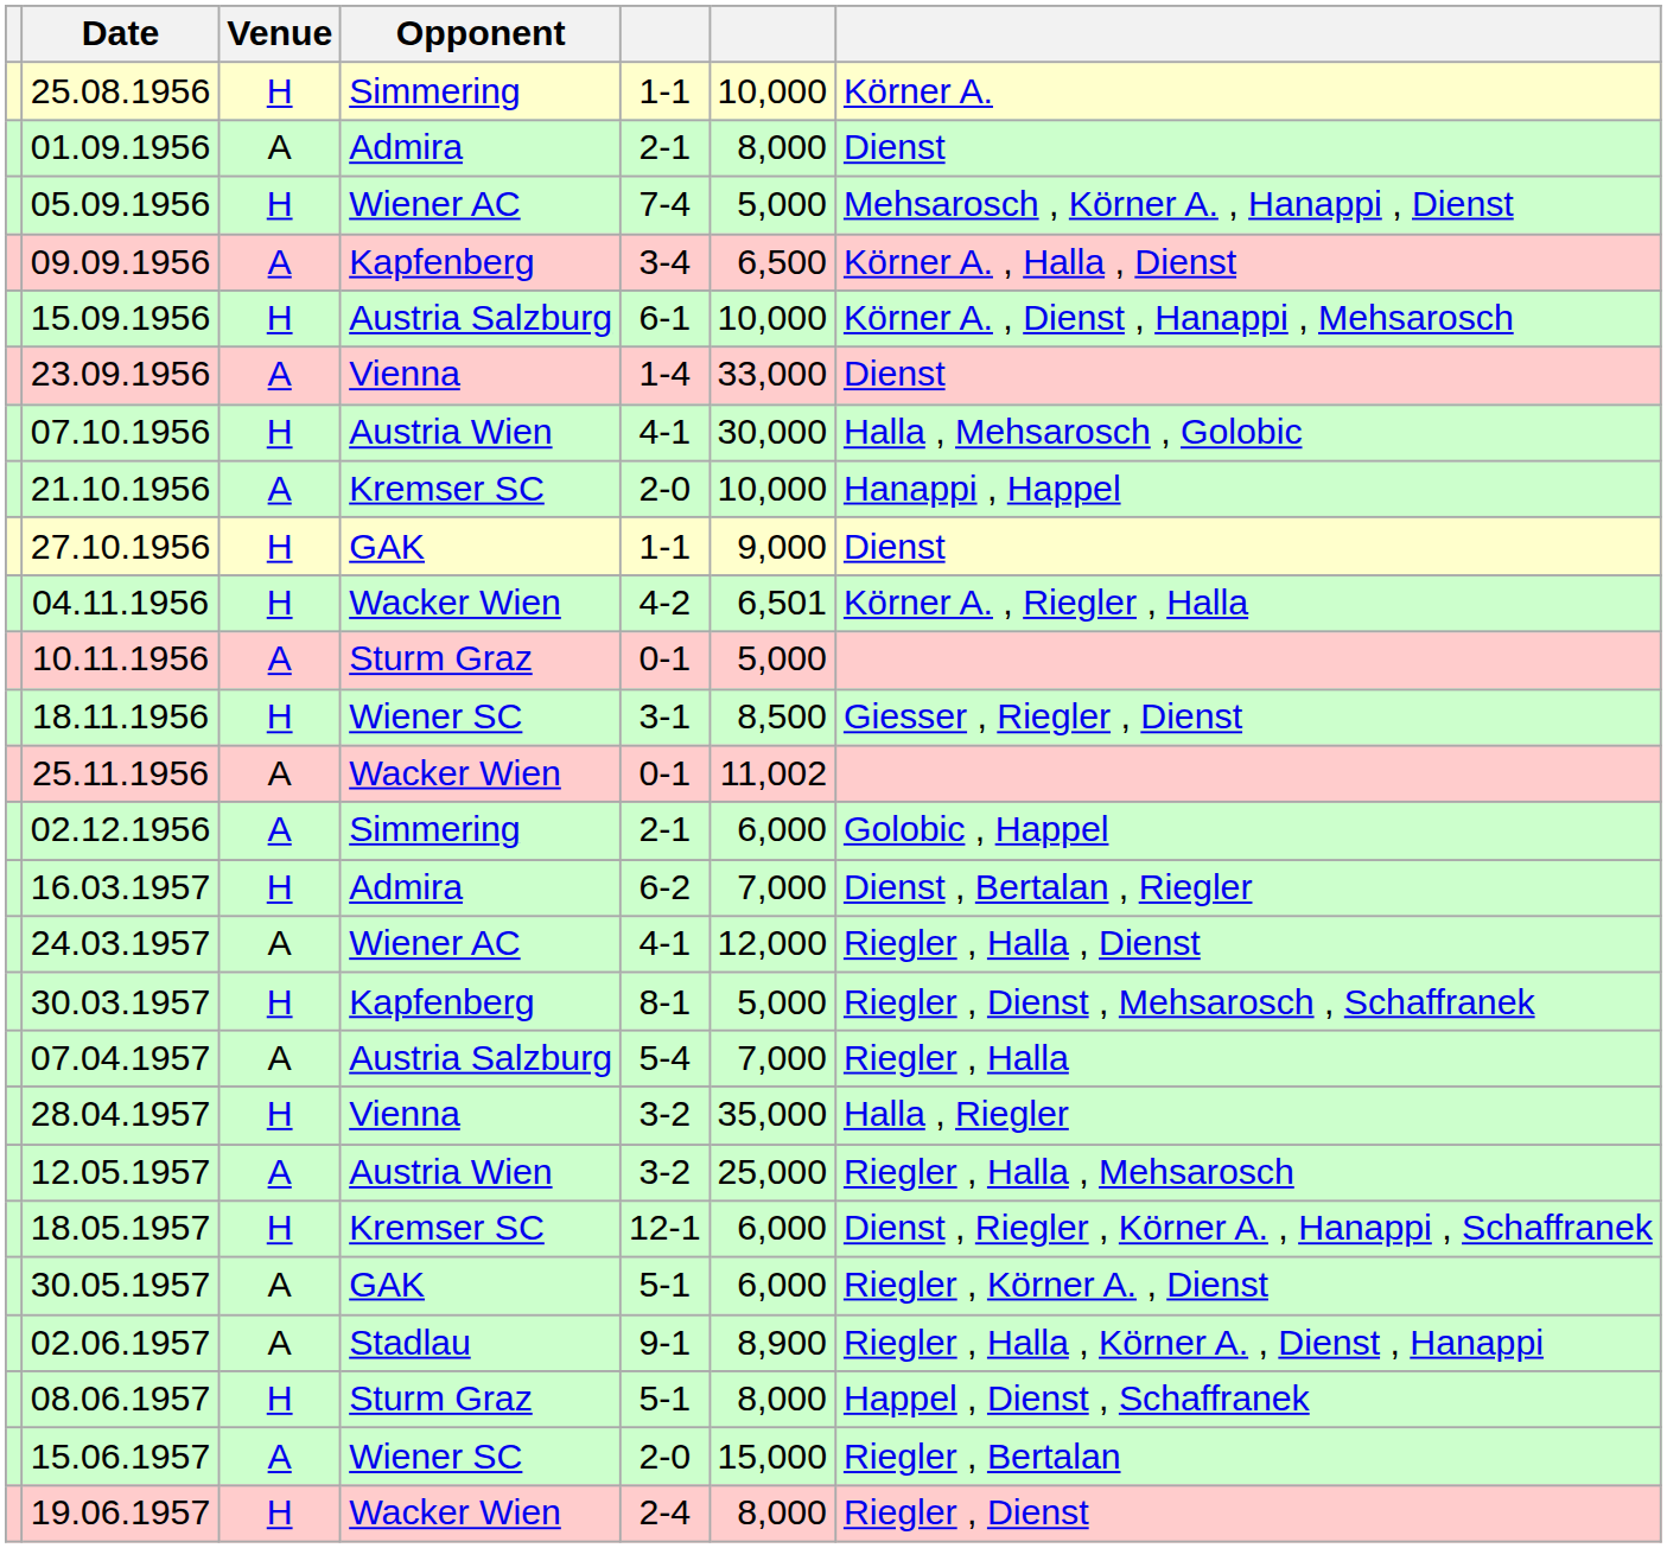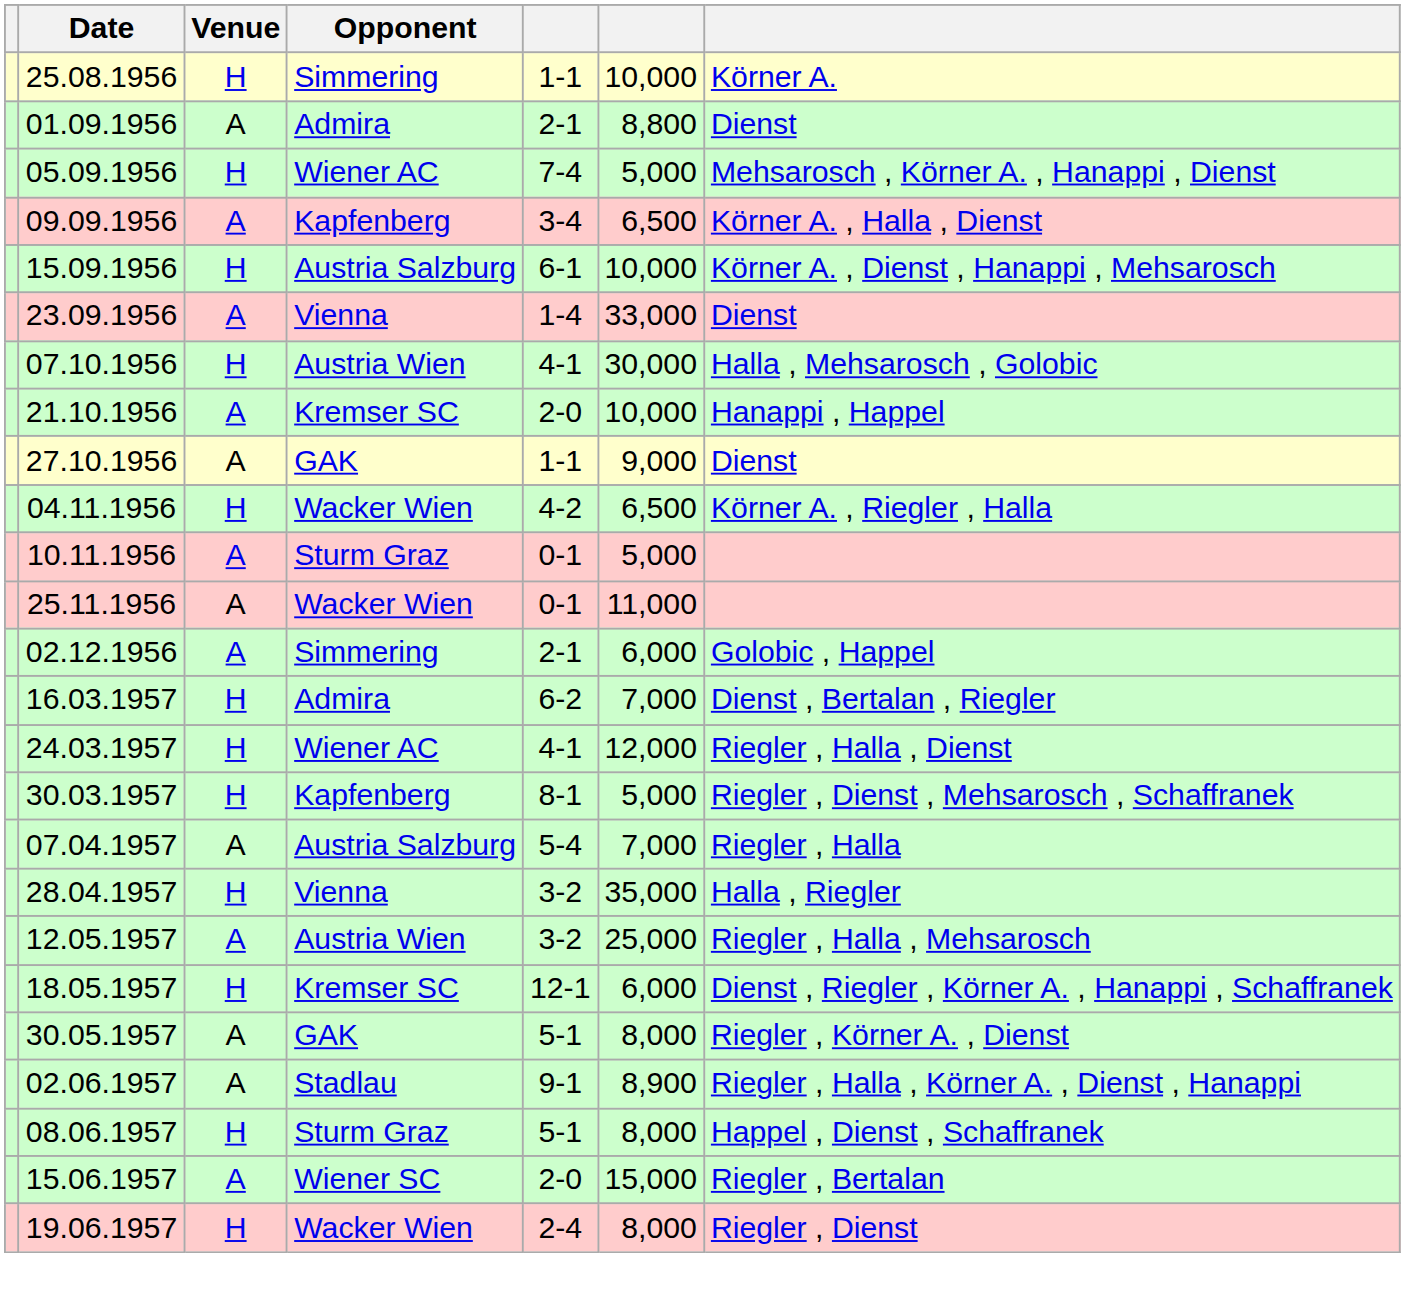01.09.1956 | column 6: 8,000 -> 8,800
27.10.1956 | Venue: H -> A
04.11.1956 | column 6: 6,501 -> 6,500
- row: 18.11.1956 | H | Wiener SC | 3-1 | 8,500 | Giesser , Riegler , Dienst
25.11.1956 | column 6: 11,002 -> 11,000
24.03.1957 | Venue: A -> H
30.05.1957 | column 6: 6,000 -> 8,000
